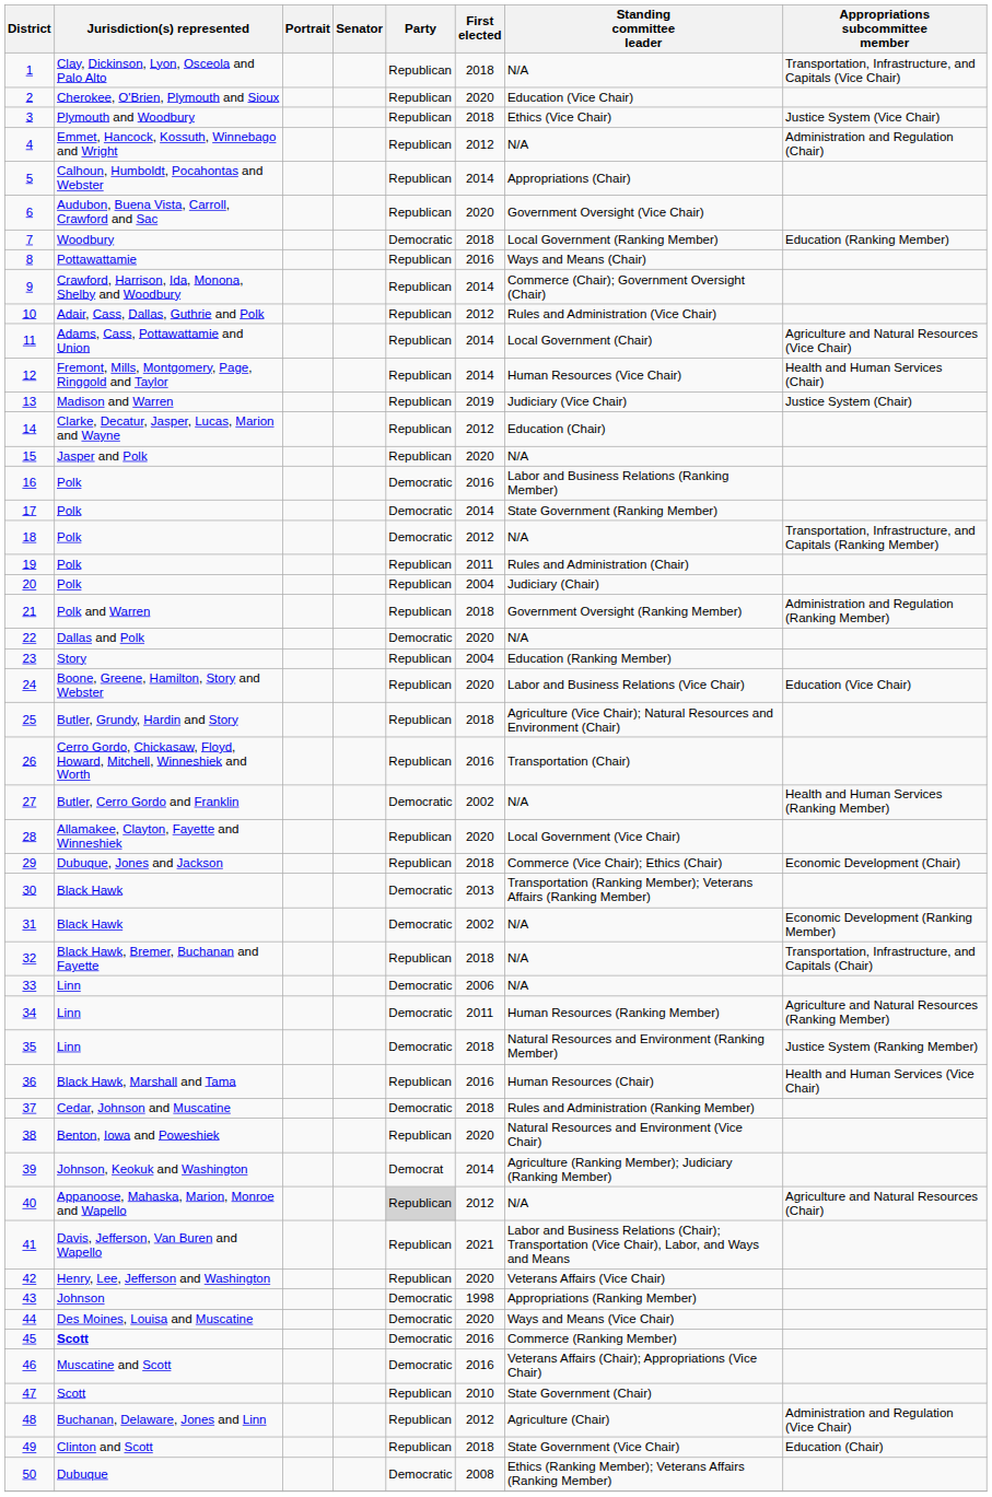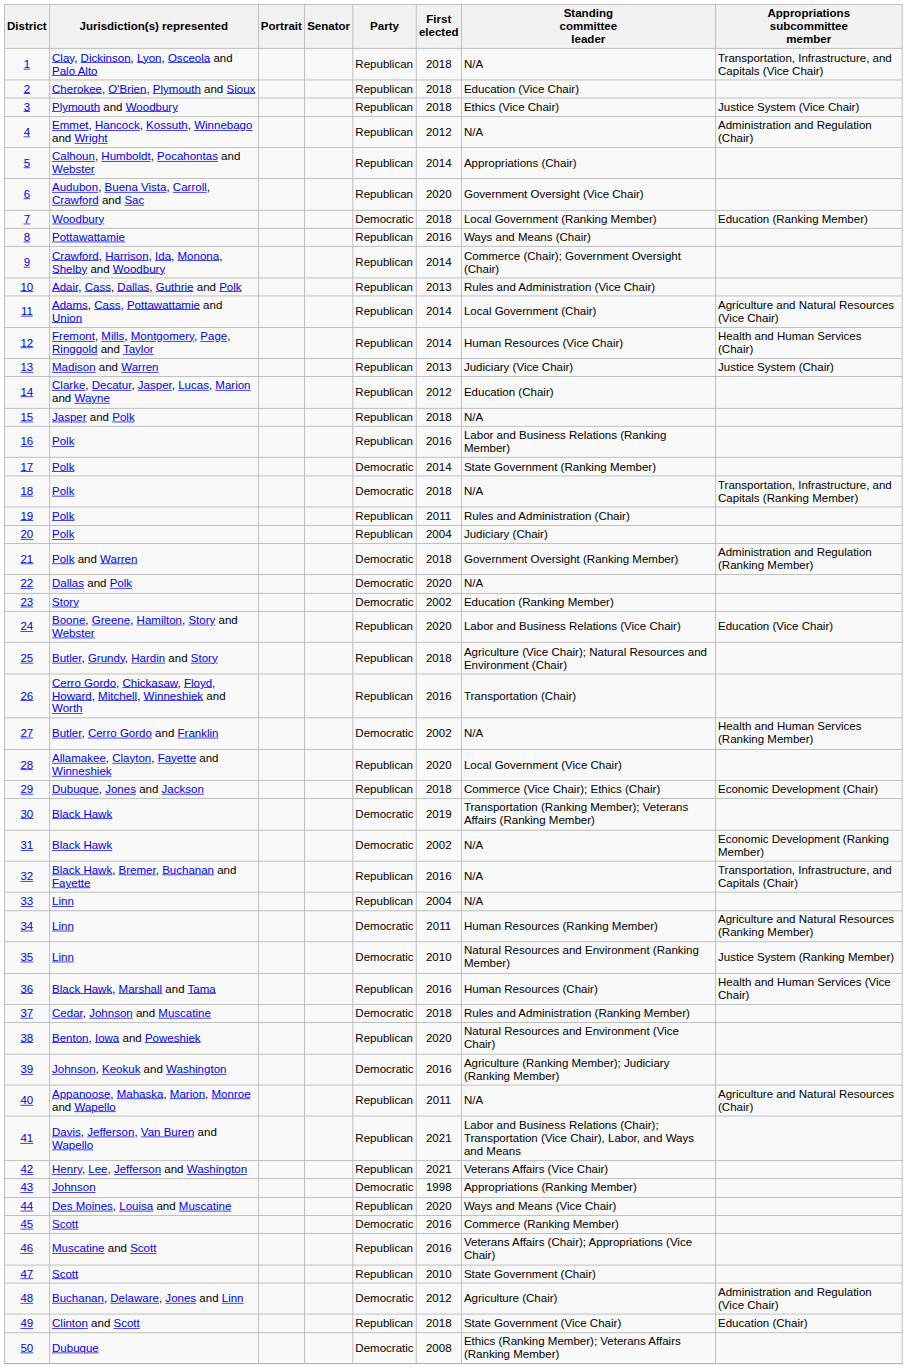2 | First elected: 2020 -> 2018
10 | First elected: 2012 -> 2013
13 | First elected: 2019 -> 2013
15 | First elected: 2020 -> 2018
16 | Party: Democratic -> Republican
18 | First elected: 2012 -> 2018
21 | Party: Republican -> Democratic
23 | Party: Republican -> Democratic
23 | First elected: 2004 -> 2002
30 | First elected: 2013 -> 2019
32 | First elected: 2018 -> 2016
33 | Party: Democratic -> Republican
33 | First elected: 2006 -> 2004
35 | First elected: 2018 -> 2010
39 | Party: Democrat -> Democratic
39 | First elected: 2014 -> 2016
40 | Party: lightgrey background -> no background
40 | First elected: 2012 -> 2011
42 | First elected: 2020 -> 2021
44 | Party: Democratic -> Republican
45 | Jurisdiction(s) represented: bold -> normal
46 | Party: Democratic -> Republican
48 | Party: Republican -> Democratic
